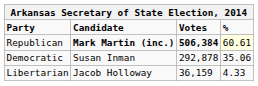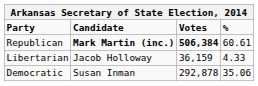Republican | %: lightyellow background -> no background
rows swapped: Democratic <-> Libertarian
